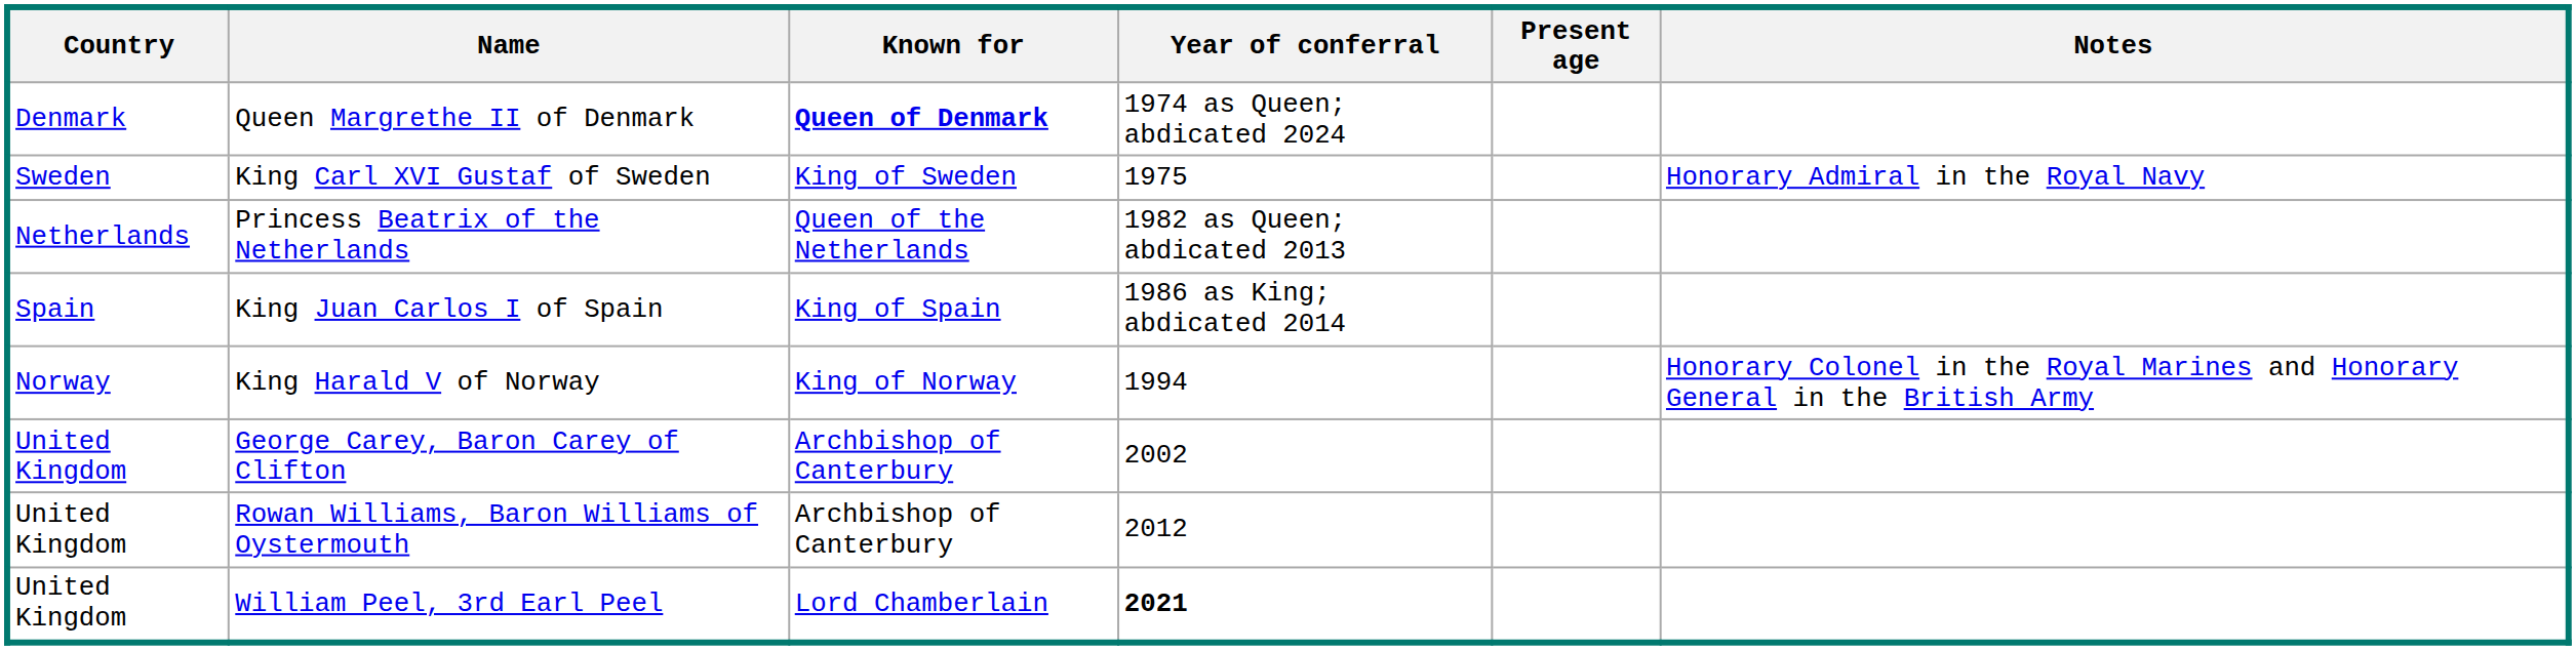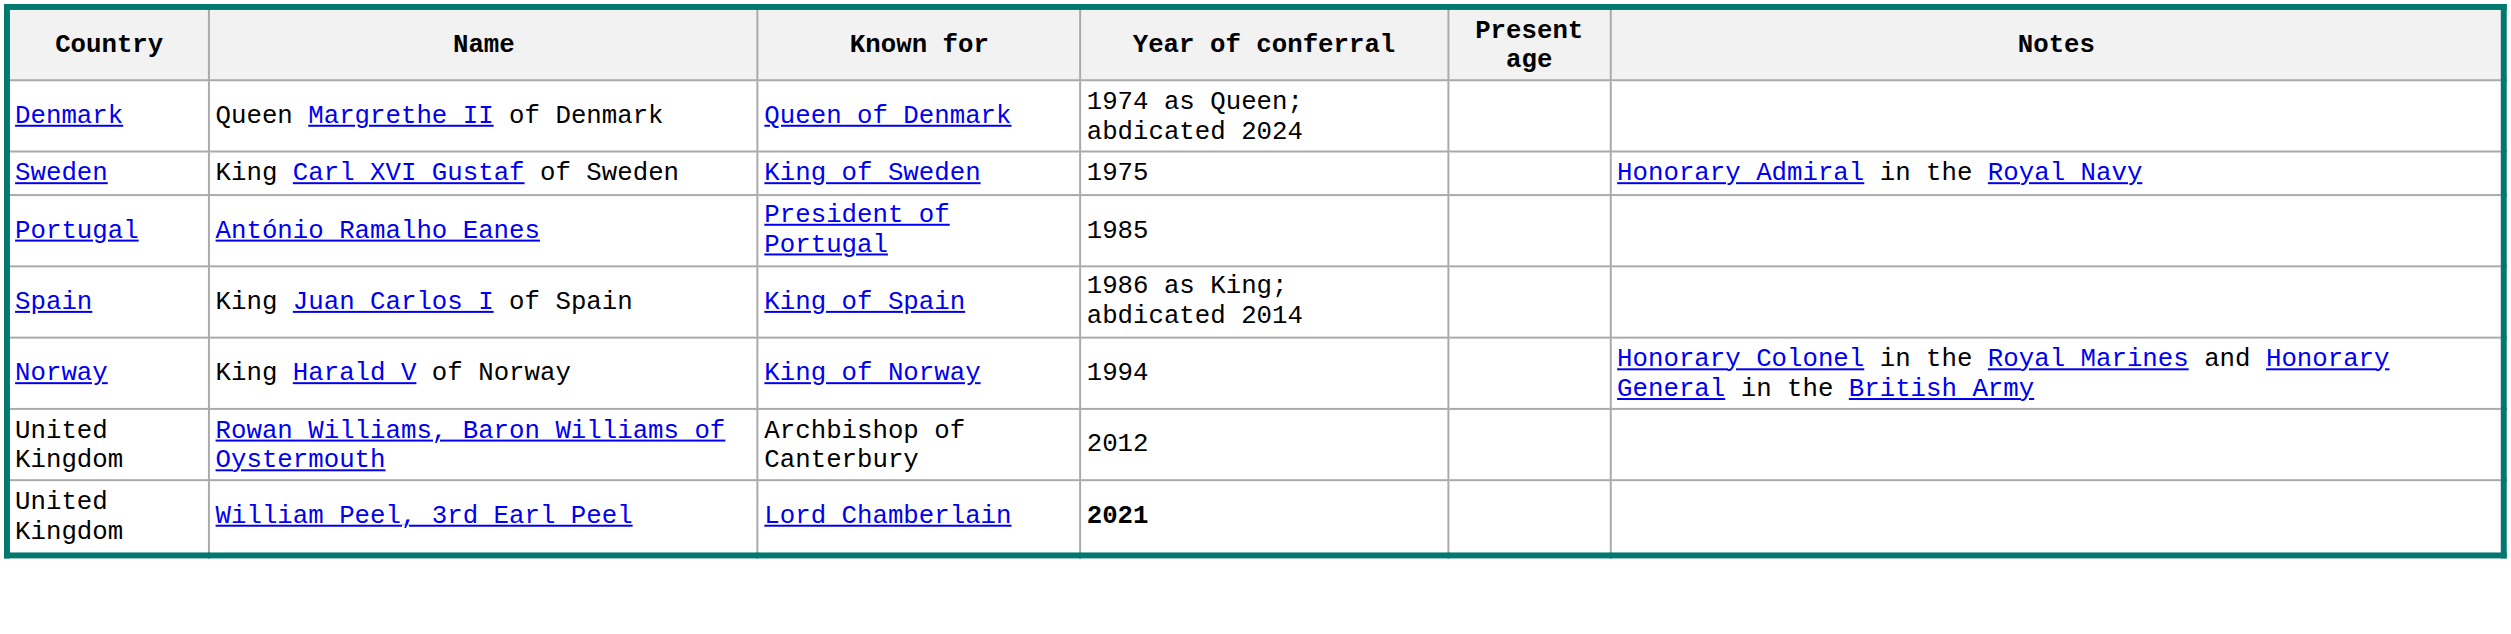Queen Margrethe II of Denmark | Known for: bold -> normal
- row: Netherlands | Princess Beatrix of the Netherlands | Queen of the Netherlands | 1982 as Queen; abdicated 2013
+ row: Portugal | António Ramalho Eanes | President of Portugal | 1985
- row: United Kingdom | George Carey, Baron Carey of Clifton | Archbishop of Canterbury | 2002
